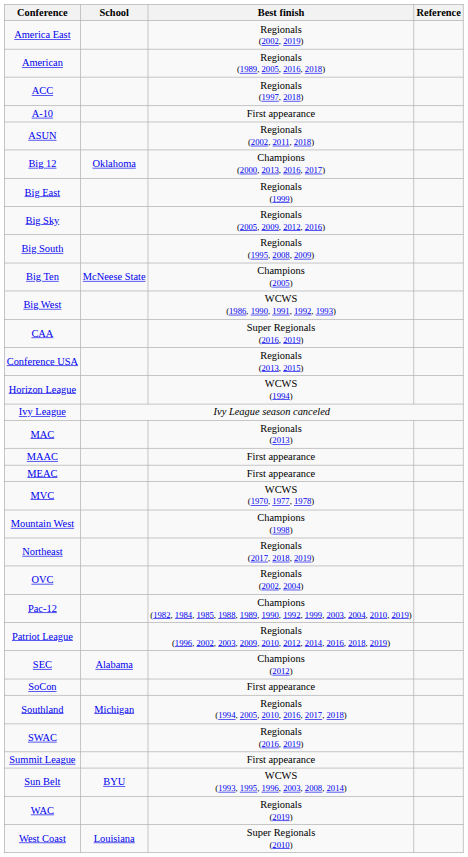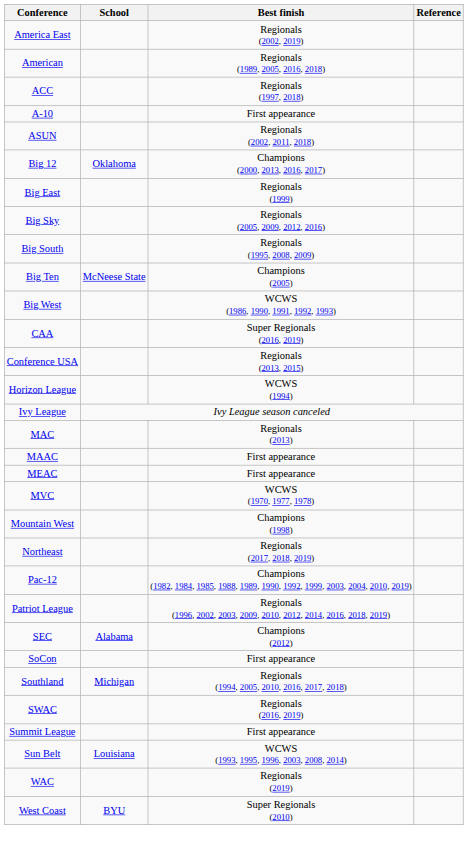- row: OVC | Regionals (2002, 2004)
Sun Belt | School: BYU -> Louisiana
West Coast | School: Louisiana -> BYU
